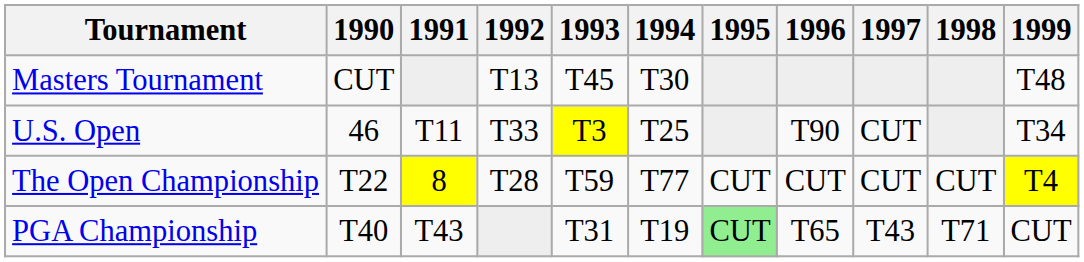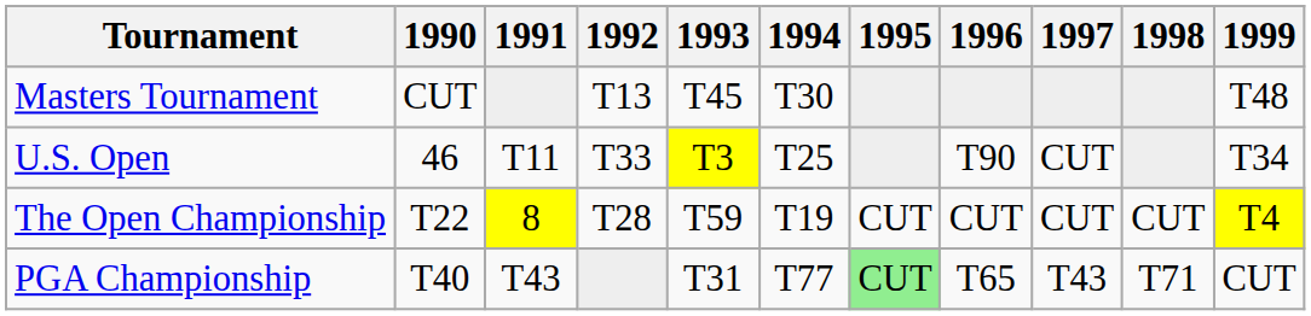The Open Championship | 1994: T77 -> T19
PGA Championship | 1994: T19 -> T77
